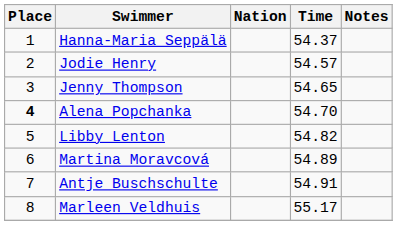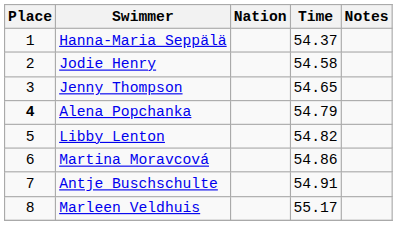Jodie Henry | Time: 54.57 -> 54.58
Alena Popchanka | Time: 54.70 -> 54.79
Martina Moravcová | Time: 54.89 -> 54.86
